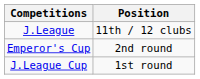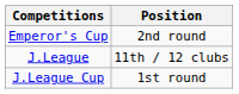rows swapped: J.League <-> Emperor's Cup
